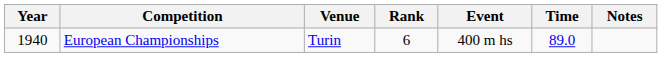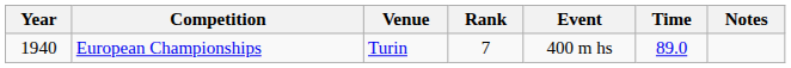European Championships | Rank: 6 -> 7
